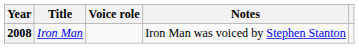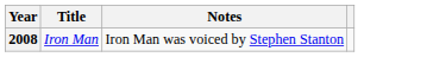- column: Voice role
